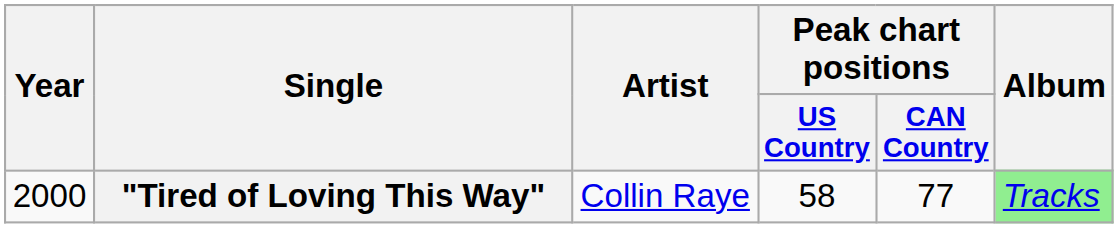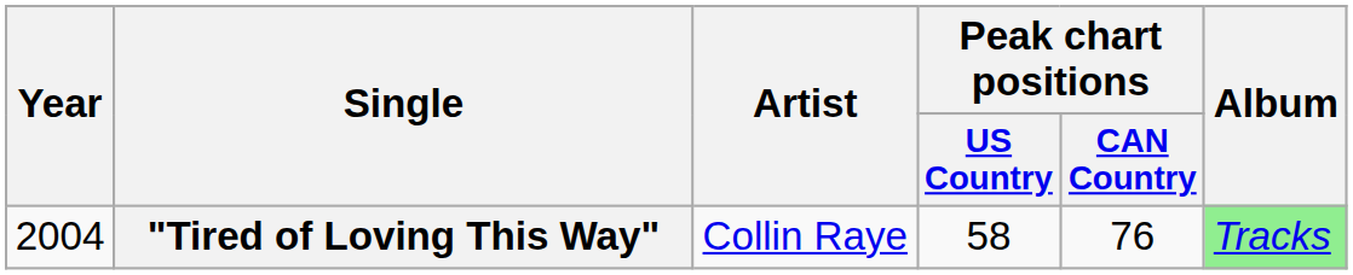"Tired of Loving This Way" | Year: 2000 -> 2004
"Tired of Loving This Way" | Peak chart positions / CAN Country: 77 -> 76
